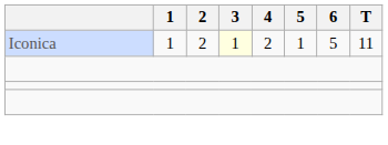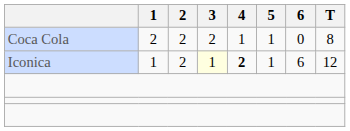+ row: Coca Cola | 2 | 2 | 2 | 1 | 1 | 0 | 8
Iconica | 4: normal -> bold
Iconica | 6: 5 -> 6
Iconica | T: 11 -> 12
